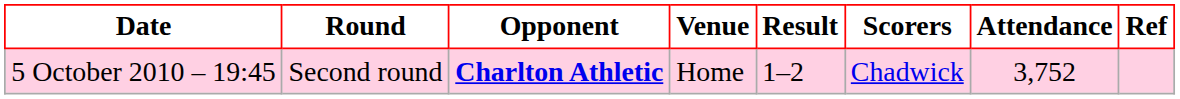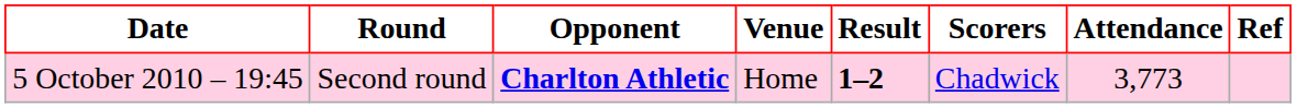5 October 2010 – 19:45 | Result: normal -> bold
5 October 2010 – 19:45 | Attendance: 3,752 -> 3,773
